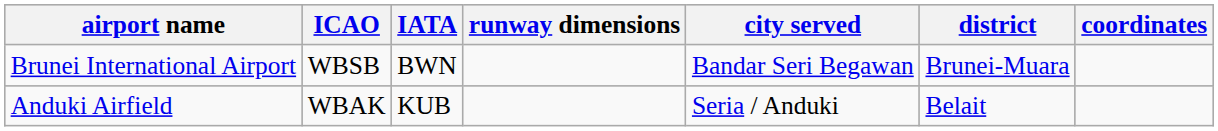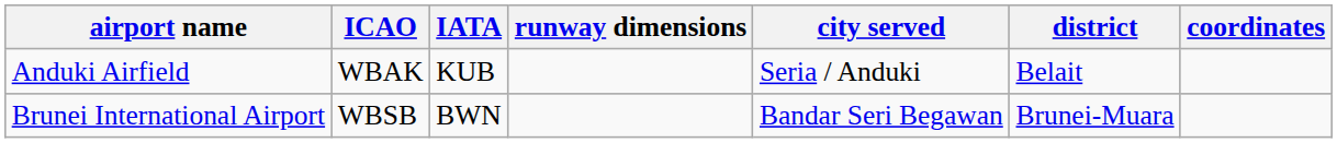rows swapped: Brunei International Airport <-> Anduki Airfield
